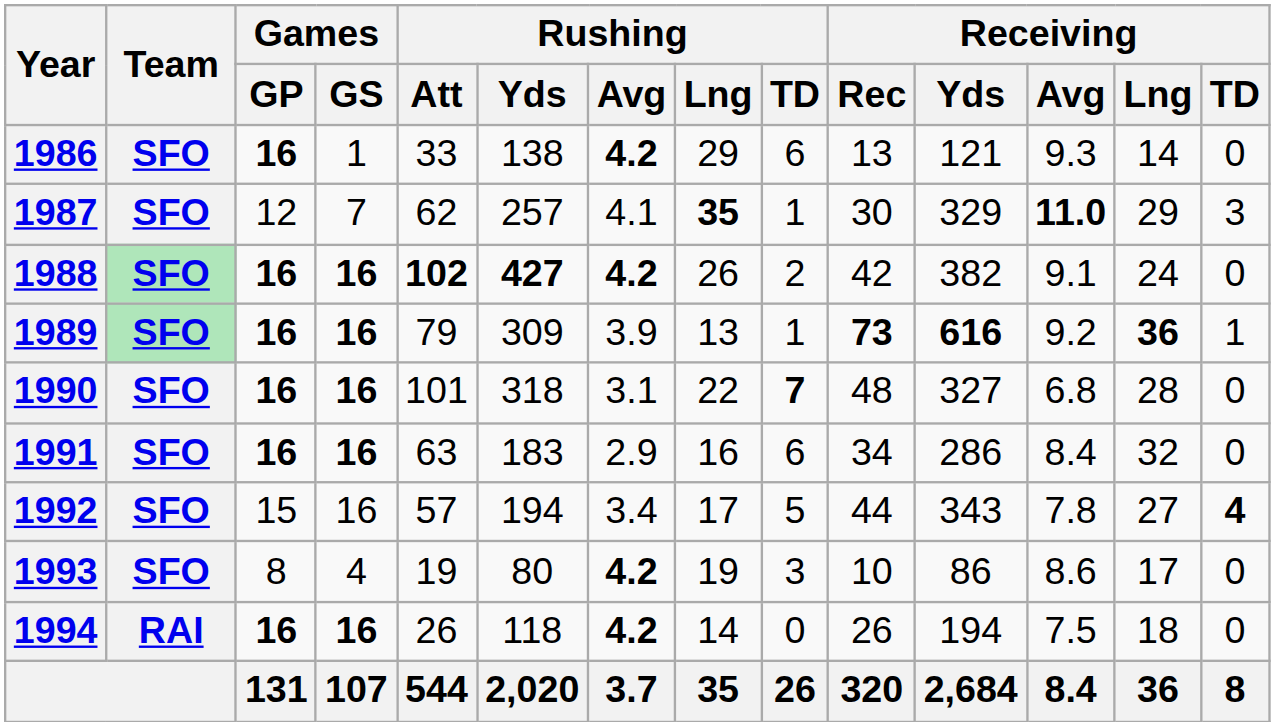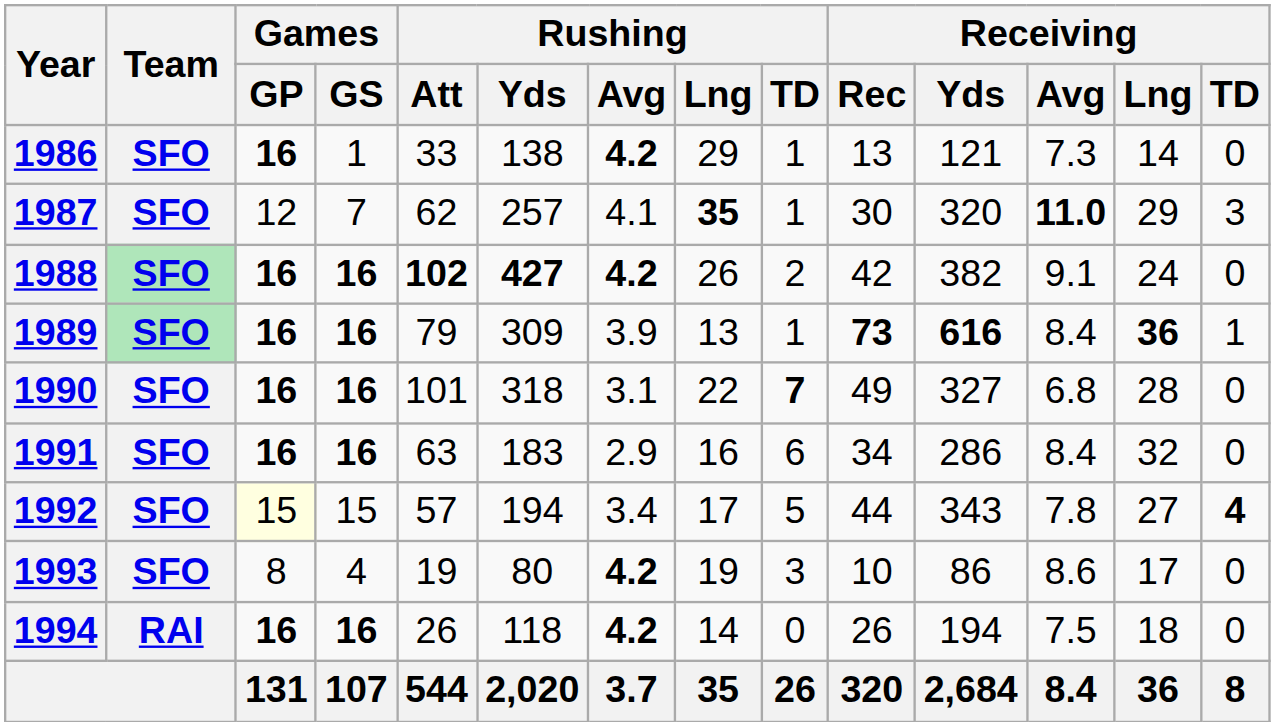1986 | Rushing / TD: 6 -> 1
1986 | Receiving / Avg: 9.3 -> 7.3
1987 | Receiving / Yds: 329 -> 320
1989 | Receiving / Avg: 9.2 -> 8.4
1990 | Receiving / Rec: 48 -> 49
1992 | Games / GP: no background -> lightyellow background
1992 | Games / GS: 16 -> 15
